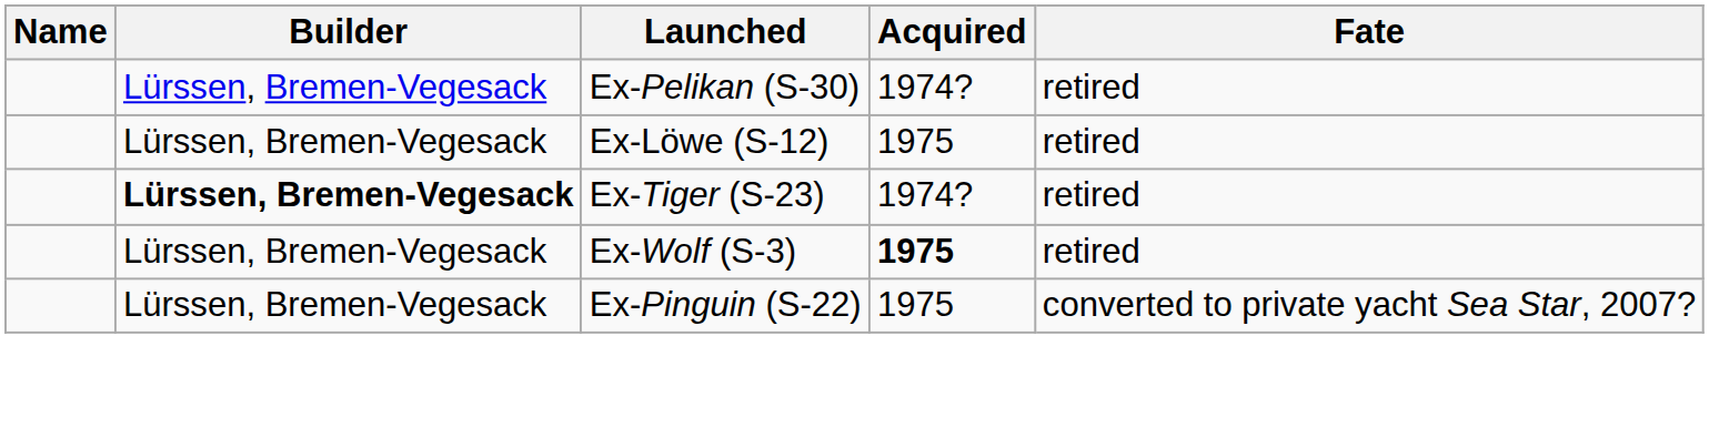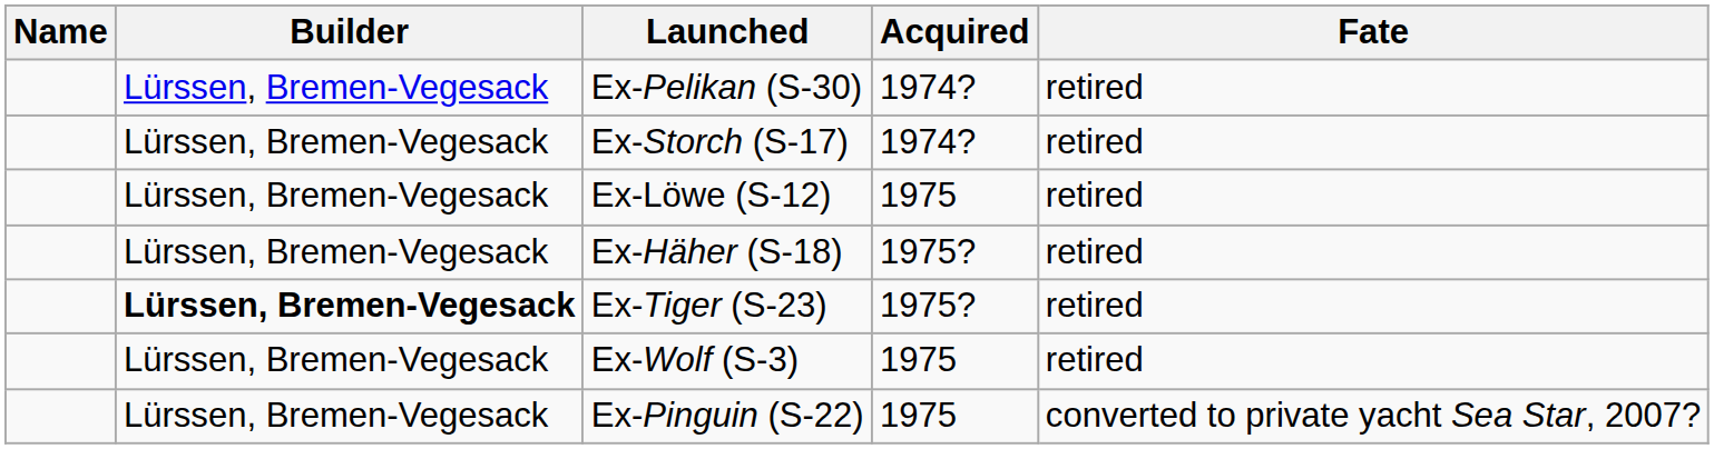+ row: Lürssen, Bremen-Vegesack | Ex-Storch (S-17) | 1974? | retired
+ row: Lürssen, Bremen-Vegesack | Ex-Häher (S-18) | 1975? | retired
Ex-Tiger (S-23) | Acquired: 1974? -> 1975?
Ex-Wolf (S-3) | Acquired: bold -> normal
